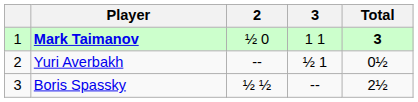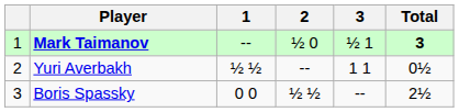+ column: 1 | -- | ½ ½ | 0 0
Mark Taimanov | 3: 1 1 -> ½ 1
Yuri Averbakh | 3: ½ 1 -> 1 1
